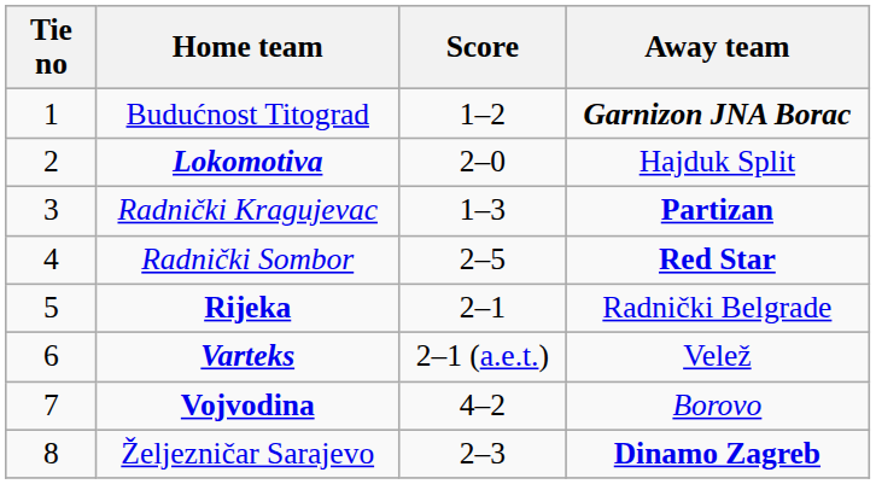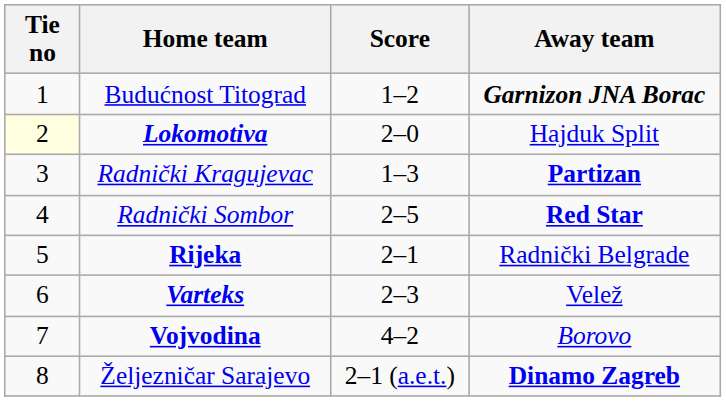Lokomotiva | Tie no: no background -> lightyellow background
Varteks | Score: 2–1 (a.e.t.) -> 2–3
Željezničar Sarajevo | Score: 2–3 -> 2–1 (a.e.t.)
